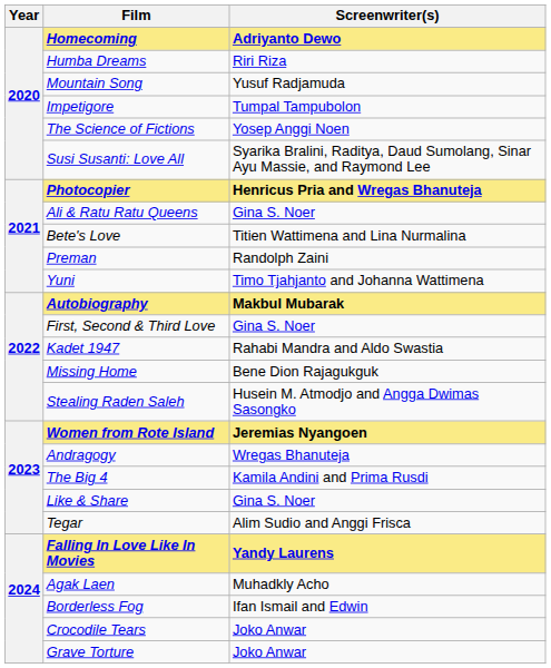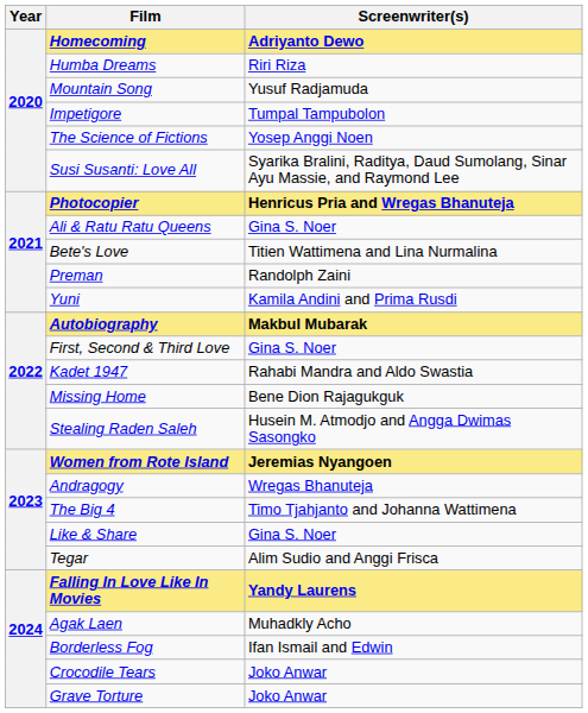Yuni | Screenwriter(s): Timo Tjahjanto and Johanna Wattimena -> Kamila Andini and Prima Rusdi
The Big 4 | Screenwriter(s): Kamila Andini and Prima Rusdi -> Timo Tjahjanto and Johanna Wattimena
